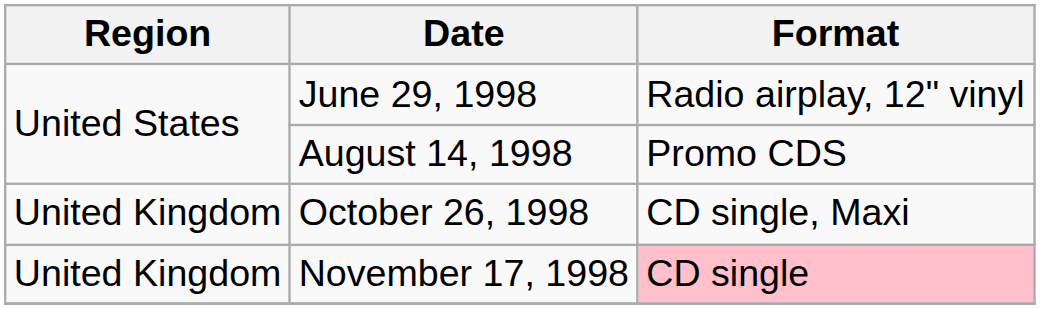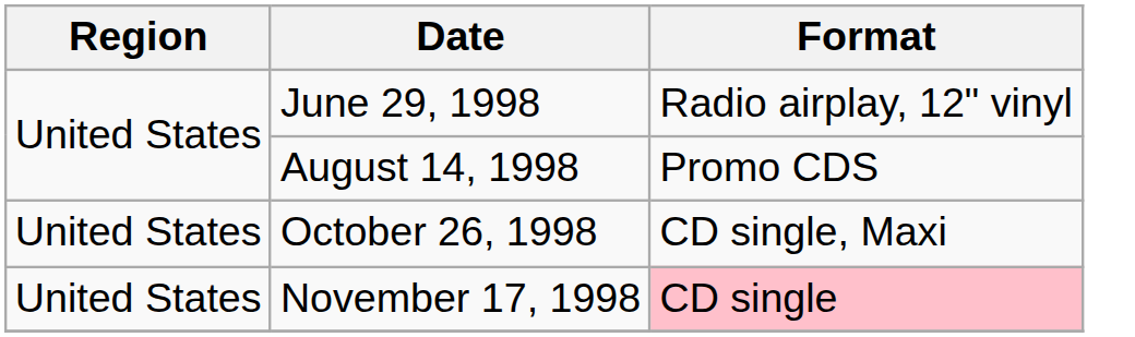October 26, 1998 | Region: United Kingdom -> United States
November 17, 1998 | Region: United Kingdom -> United States
